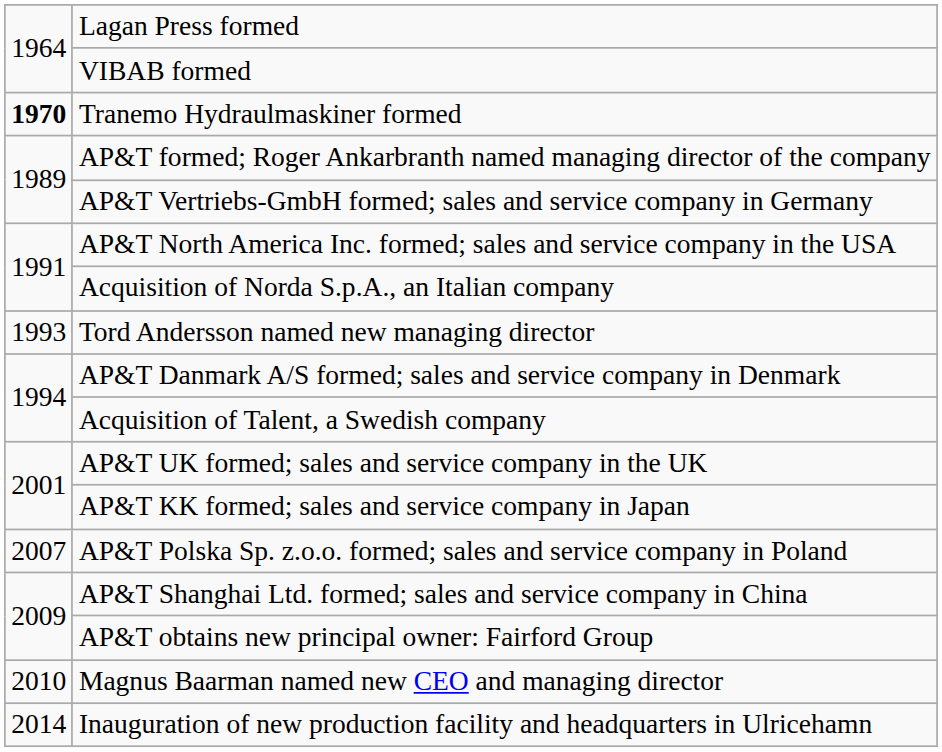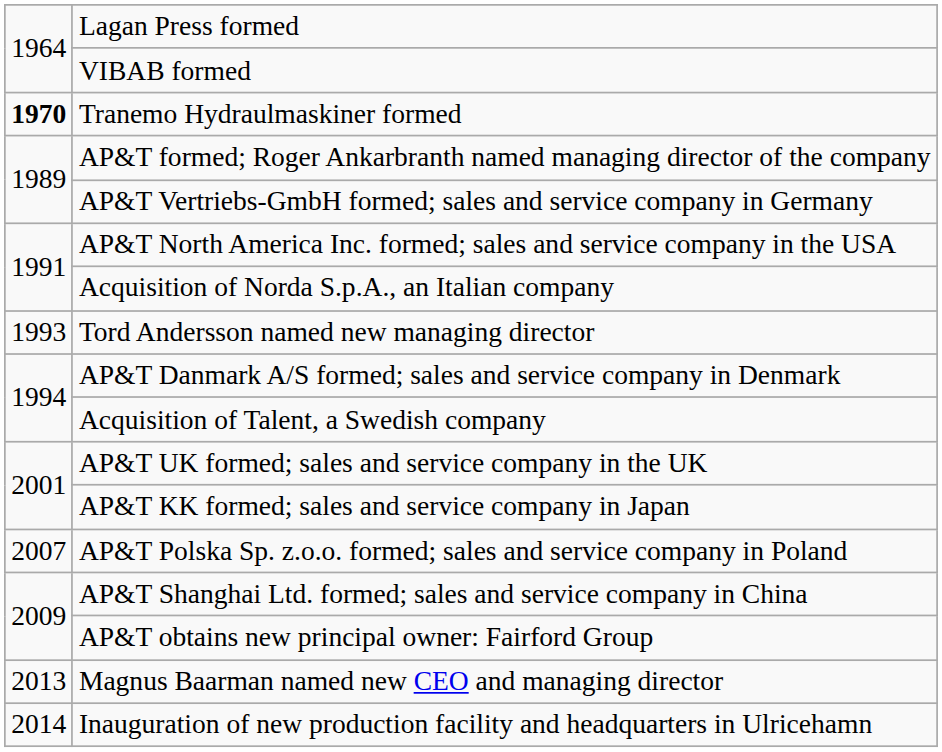Magnus Baarman named new CEO and managing director | column 1: 2010 -> 2013
